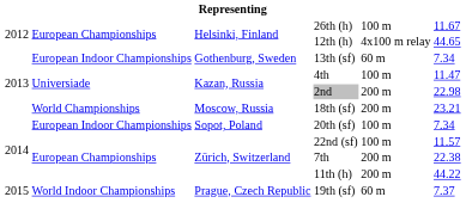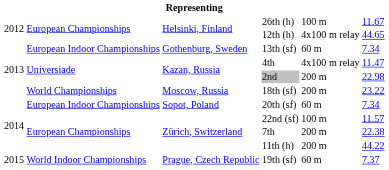4th | column 5: 100 m -> 4x100 m relay
18th (sf) | column 6: 23.21 -> 23.22
20th (sf) | column 5: 100 m -> 60 m
